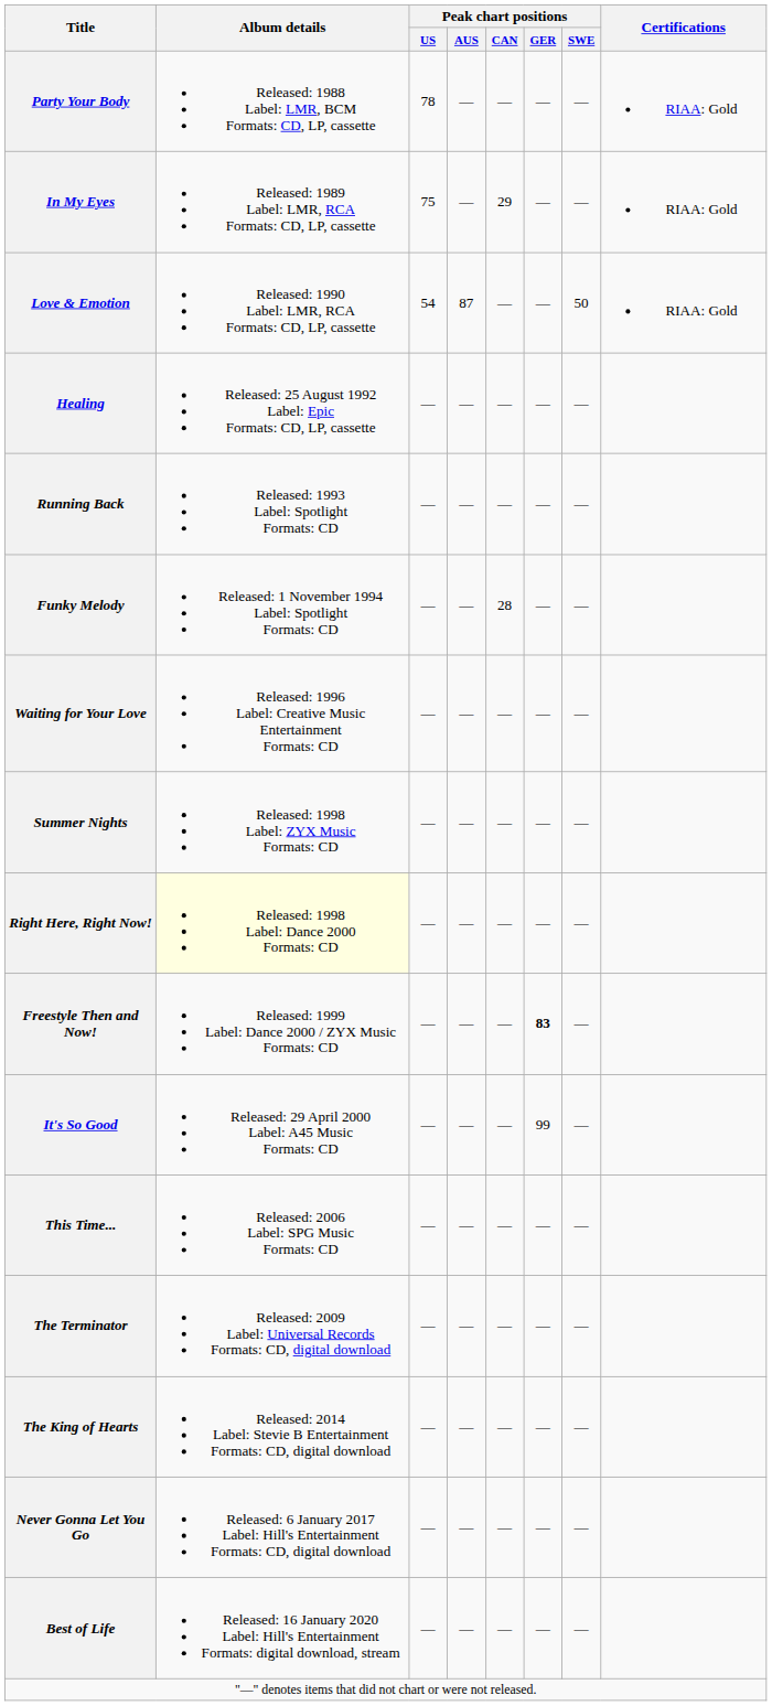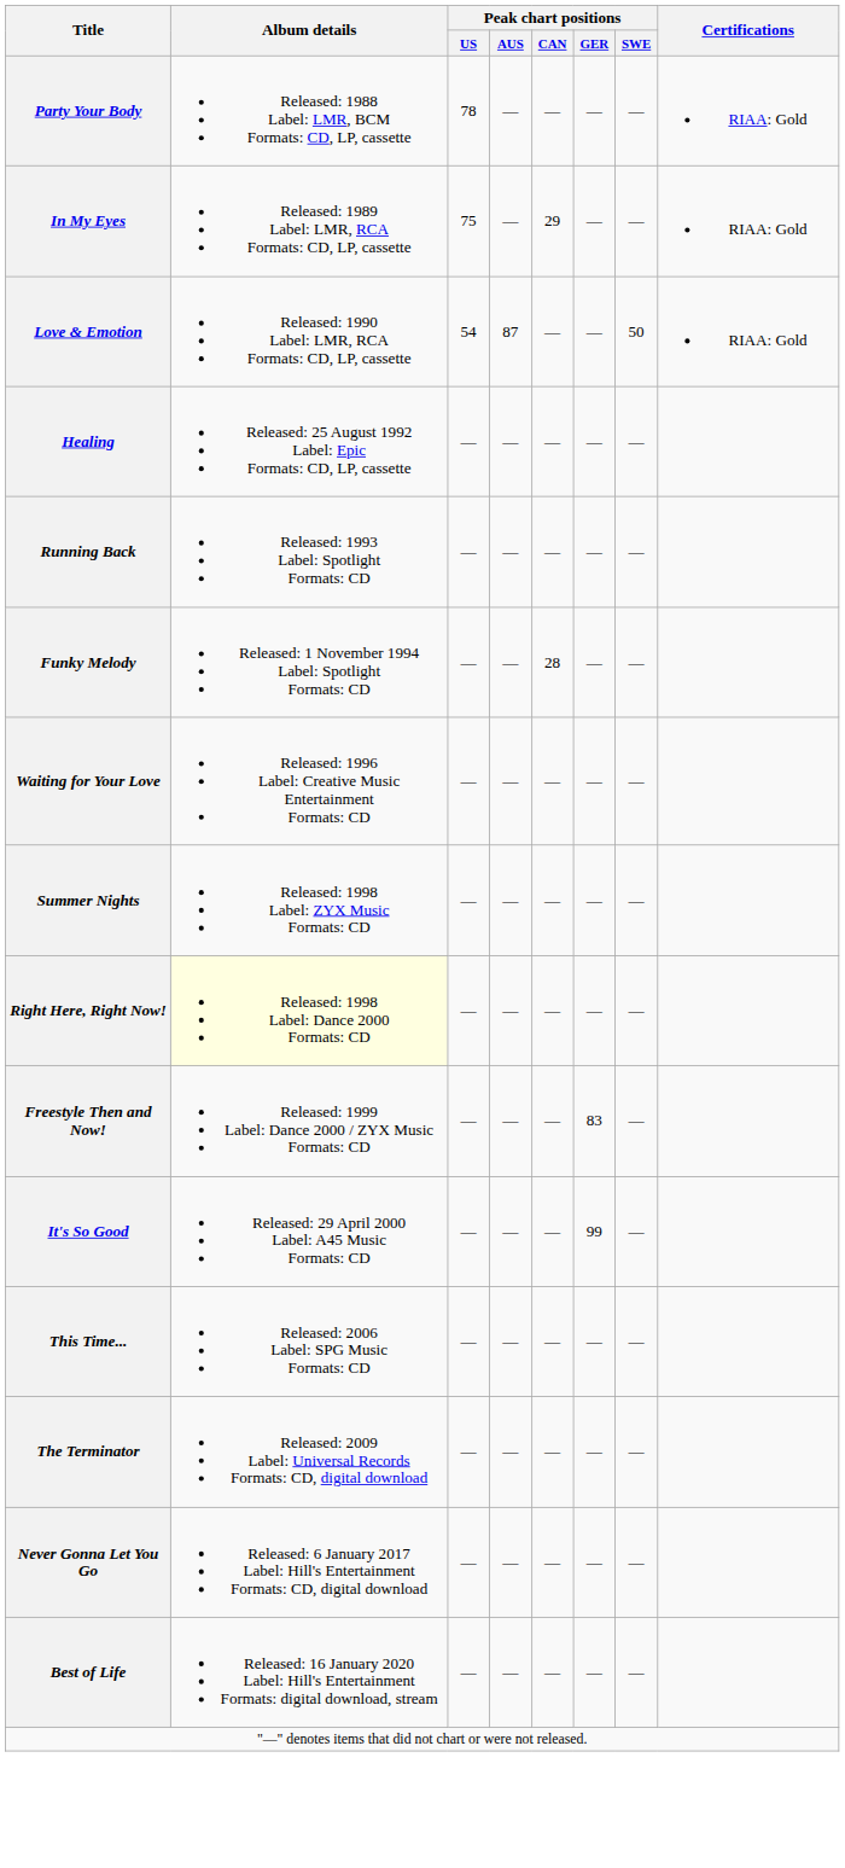Freestyle Then and Now! | Peak chart positions / GER: bold -> normal
- row: The King of Hearts | Released: 2014 Label: Stevie B Entertainment Formats: CD, digital download | — | — | — | — | —
